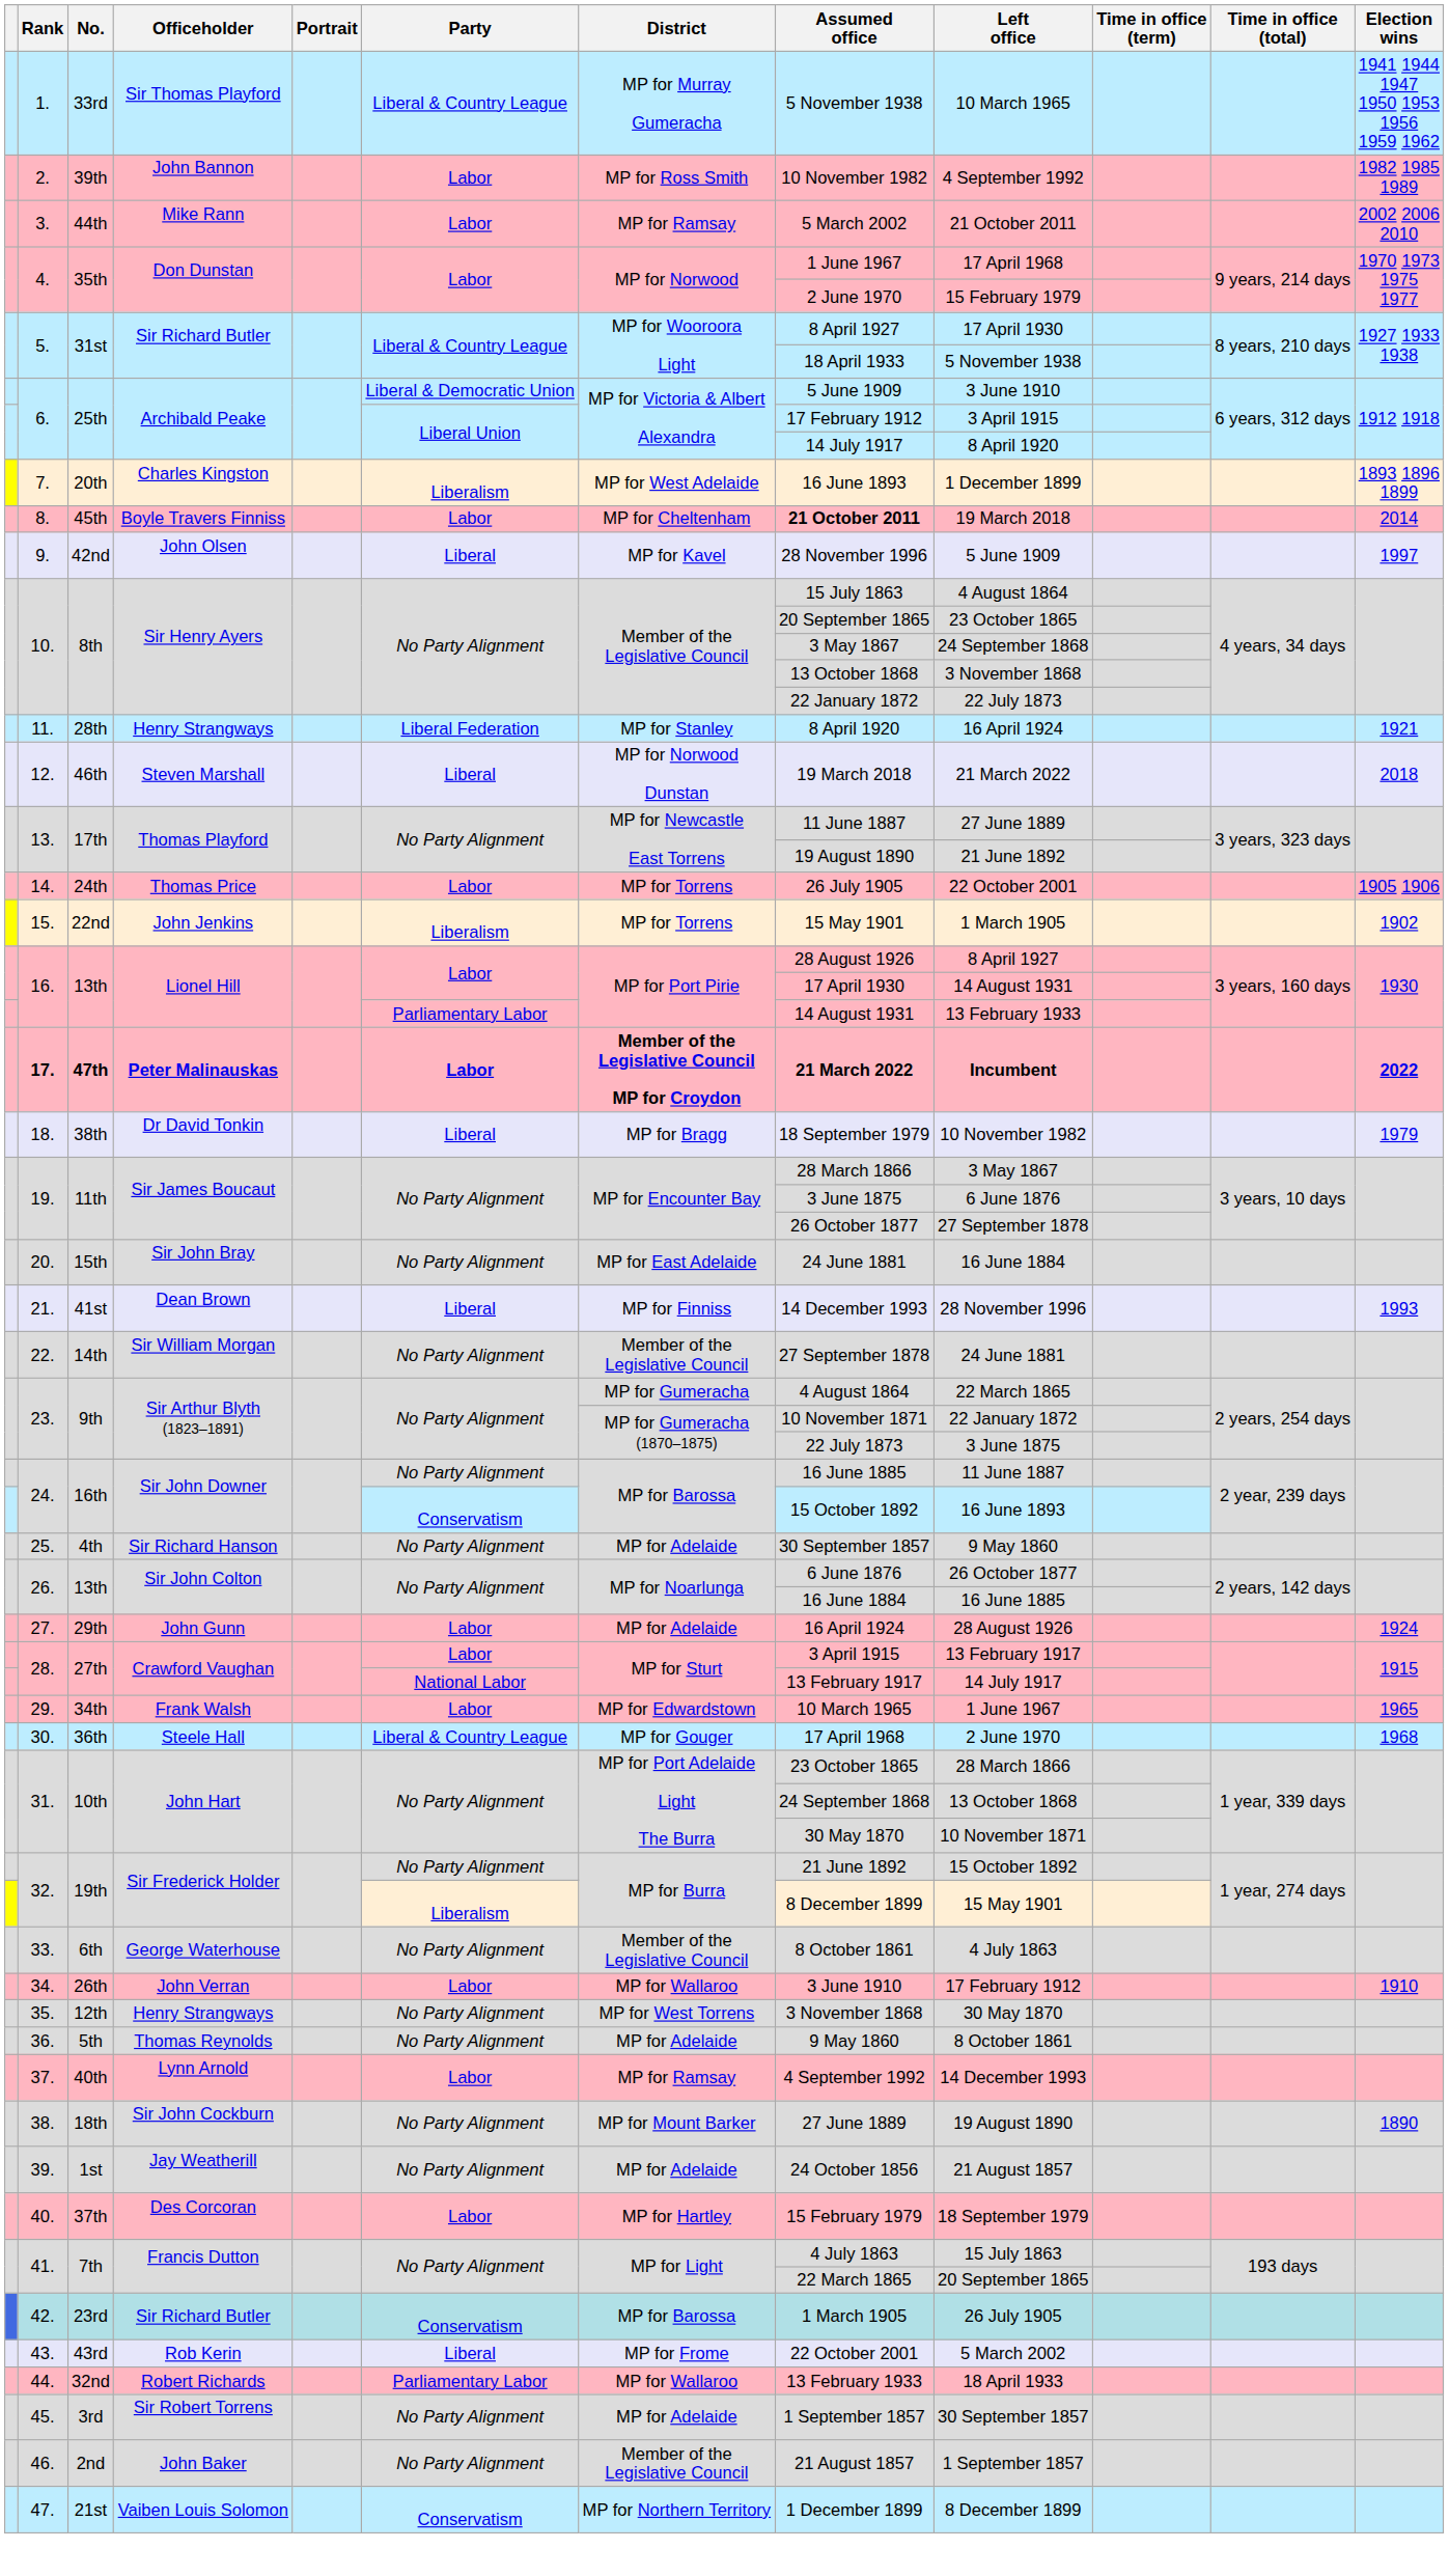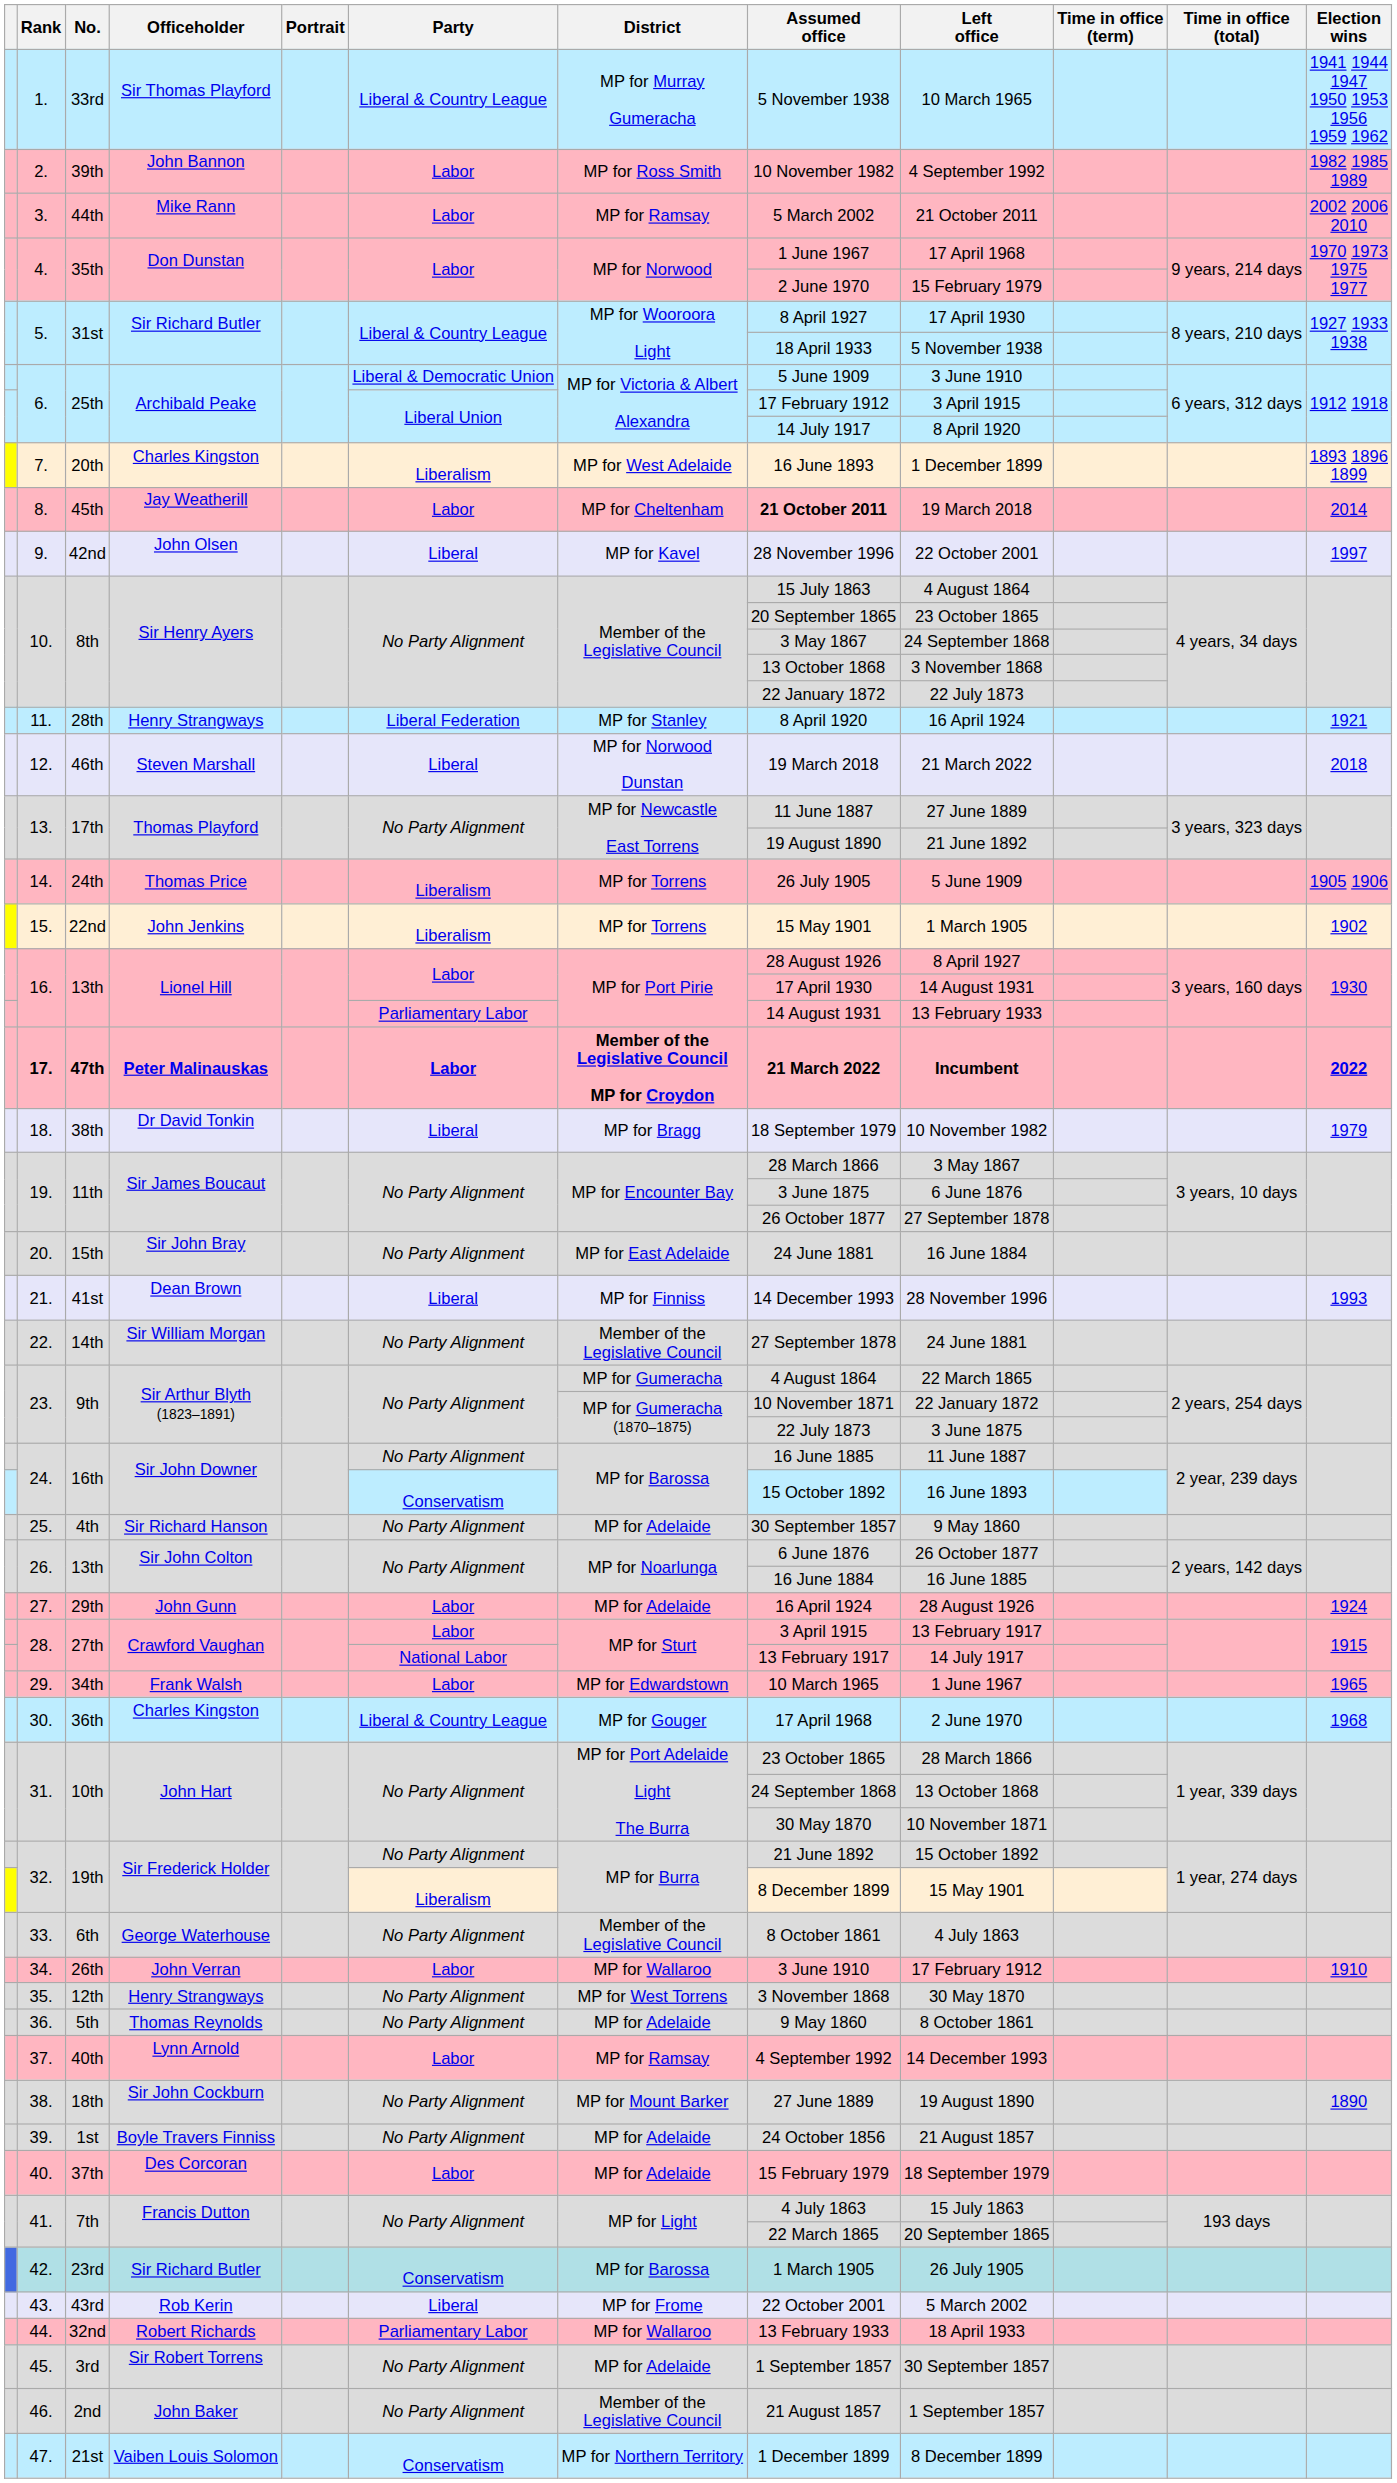8. | Officeholder: Boyle Travers Finniss -> Jay Weatherill
9. | Left office: 5 June 1909 -> 22 October 2001
14. | Party: Labor -> Liberalism
14. | Left office: 22 October 2001 -> 5 June 1909
30. | Officeholder: Steele Hall -> Charles Kingston
39. | Officeholder: Jay Weatherill -> Boyle Travers Finniss
40. | District: MP for Hartley -> MP for Adelaide
